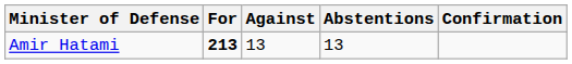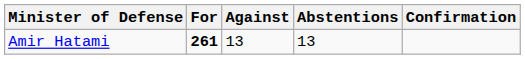Amir Hatami | For: 213 -> 261
